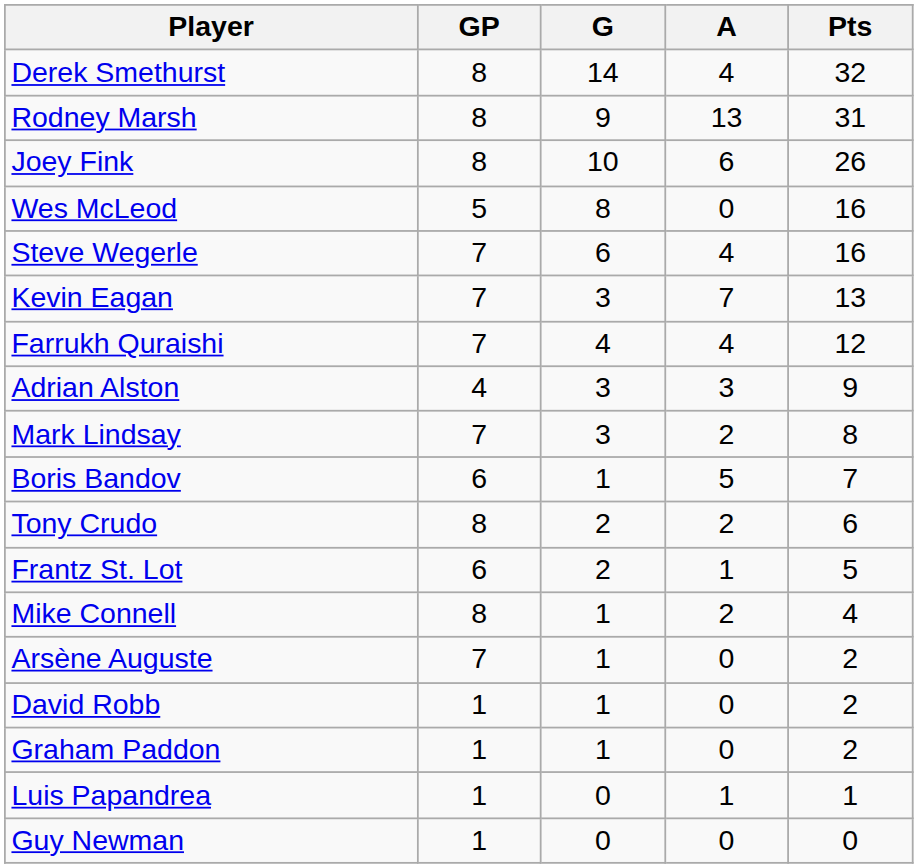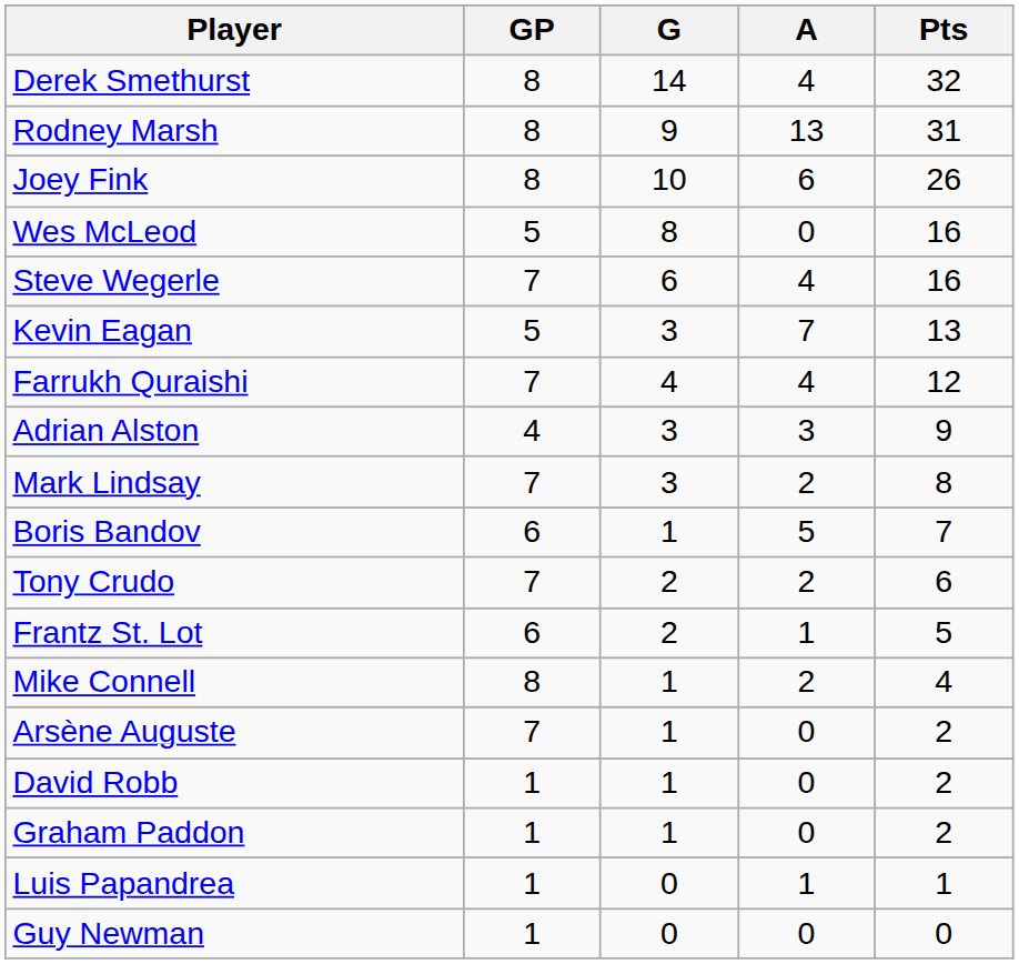Kevin Eagan | GP: 7 -> 5
Tony Crudo | GP: 8 -> 7
